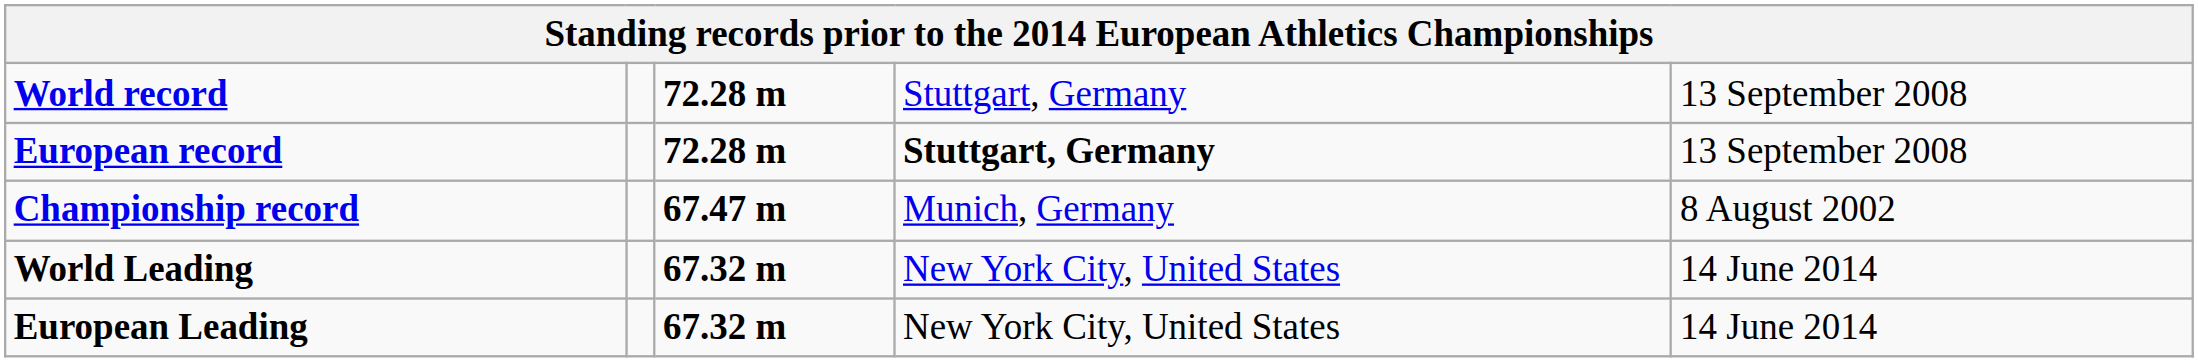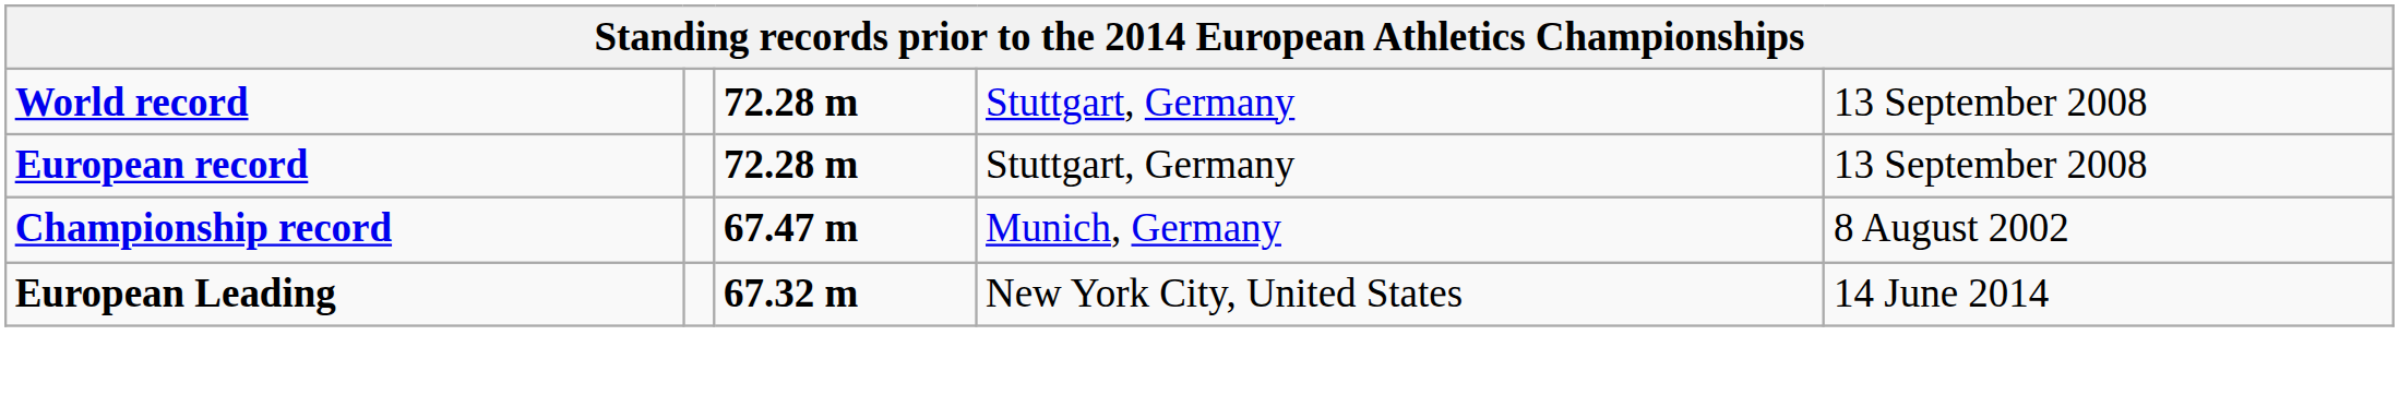European record | column 4: bold -> normal
- row: World Leading | 67.32 m | New York City, United States | 14 June 2014
